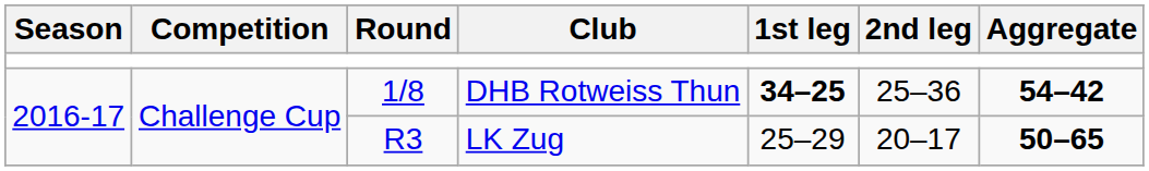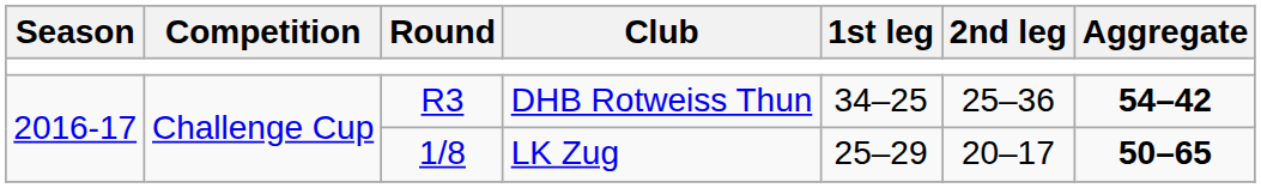DHB Rotweiss Thun | Round: 1/8 -> R3
DHB Rotweiss Thun | 1st leg: bold -> normal
LK Zug | Round: R3 -> 1/8
